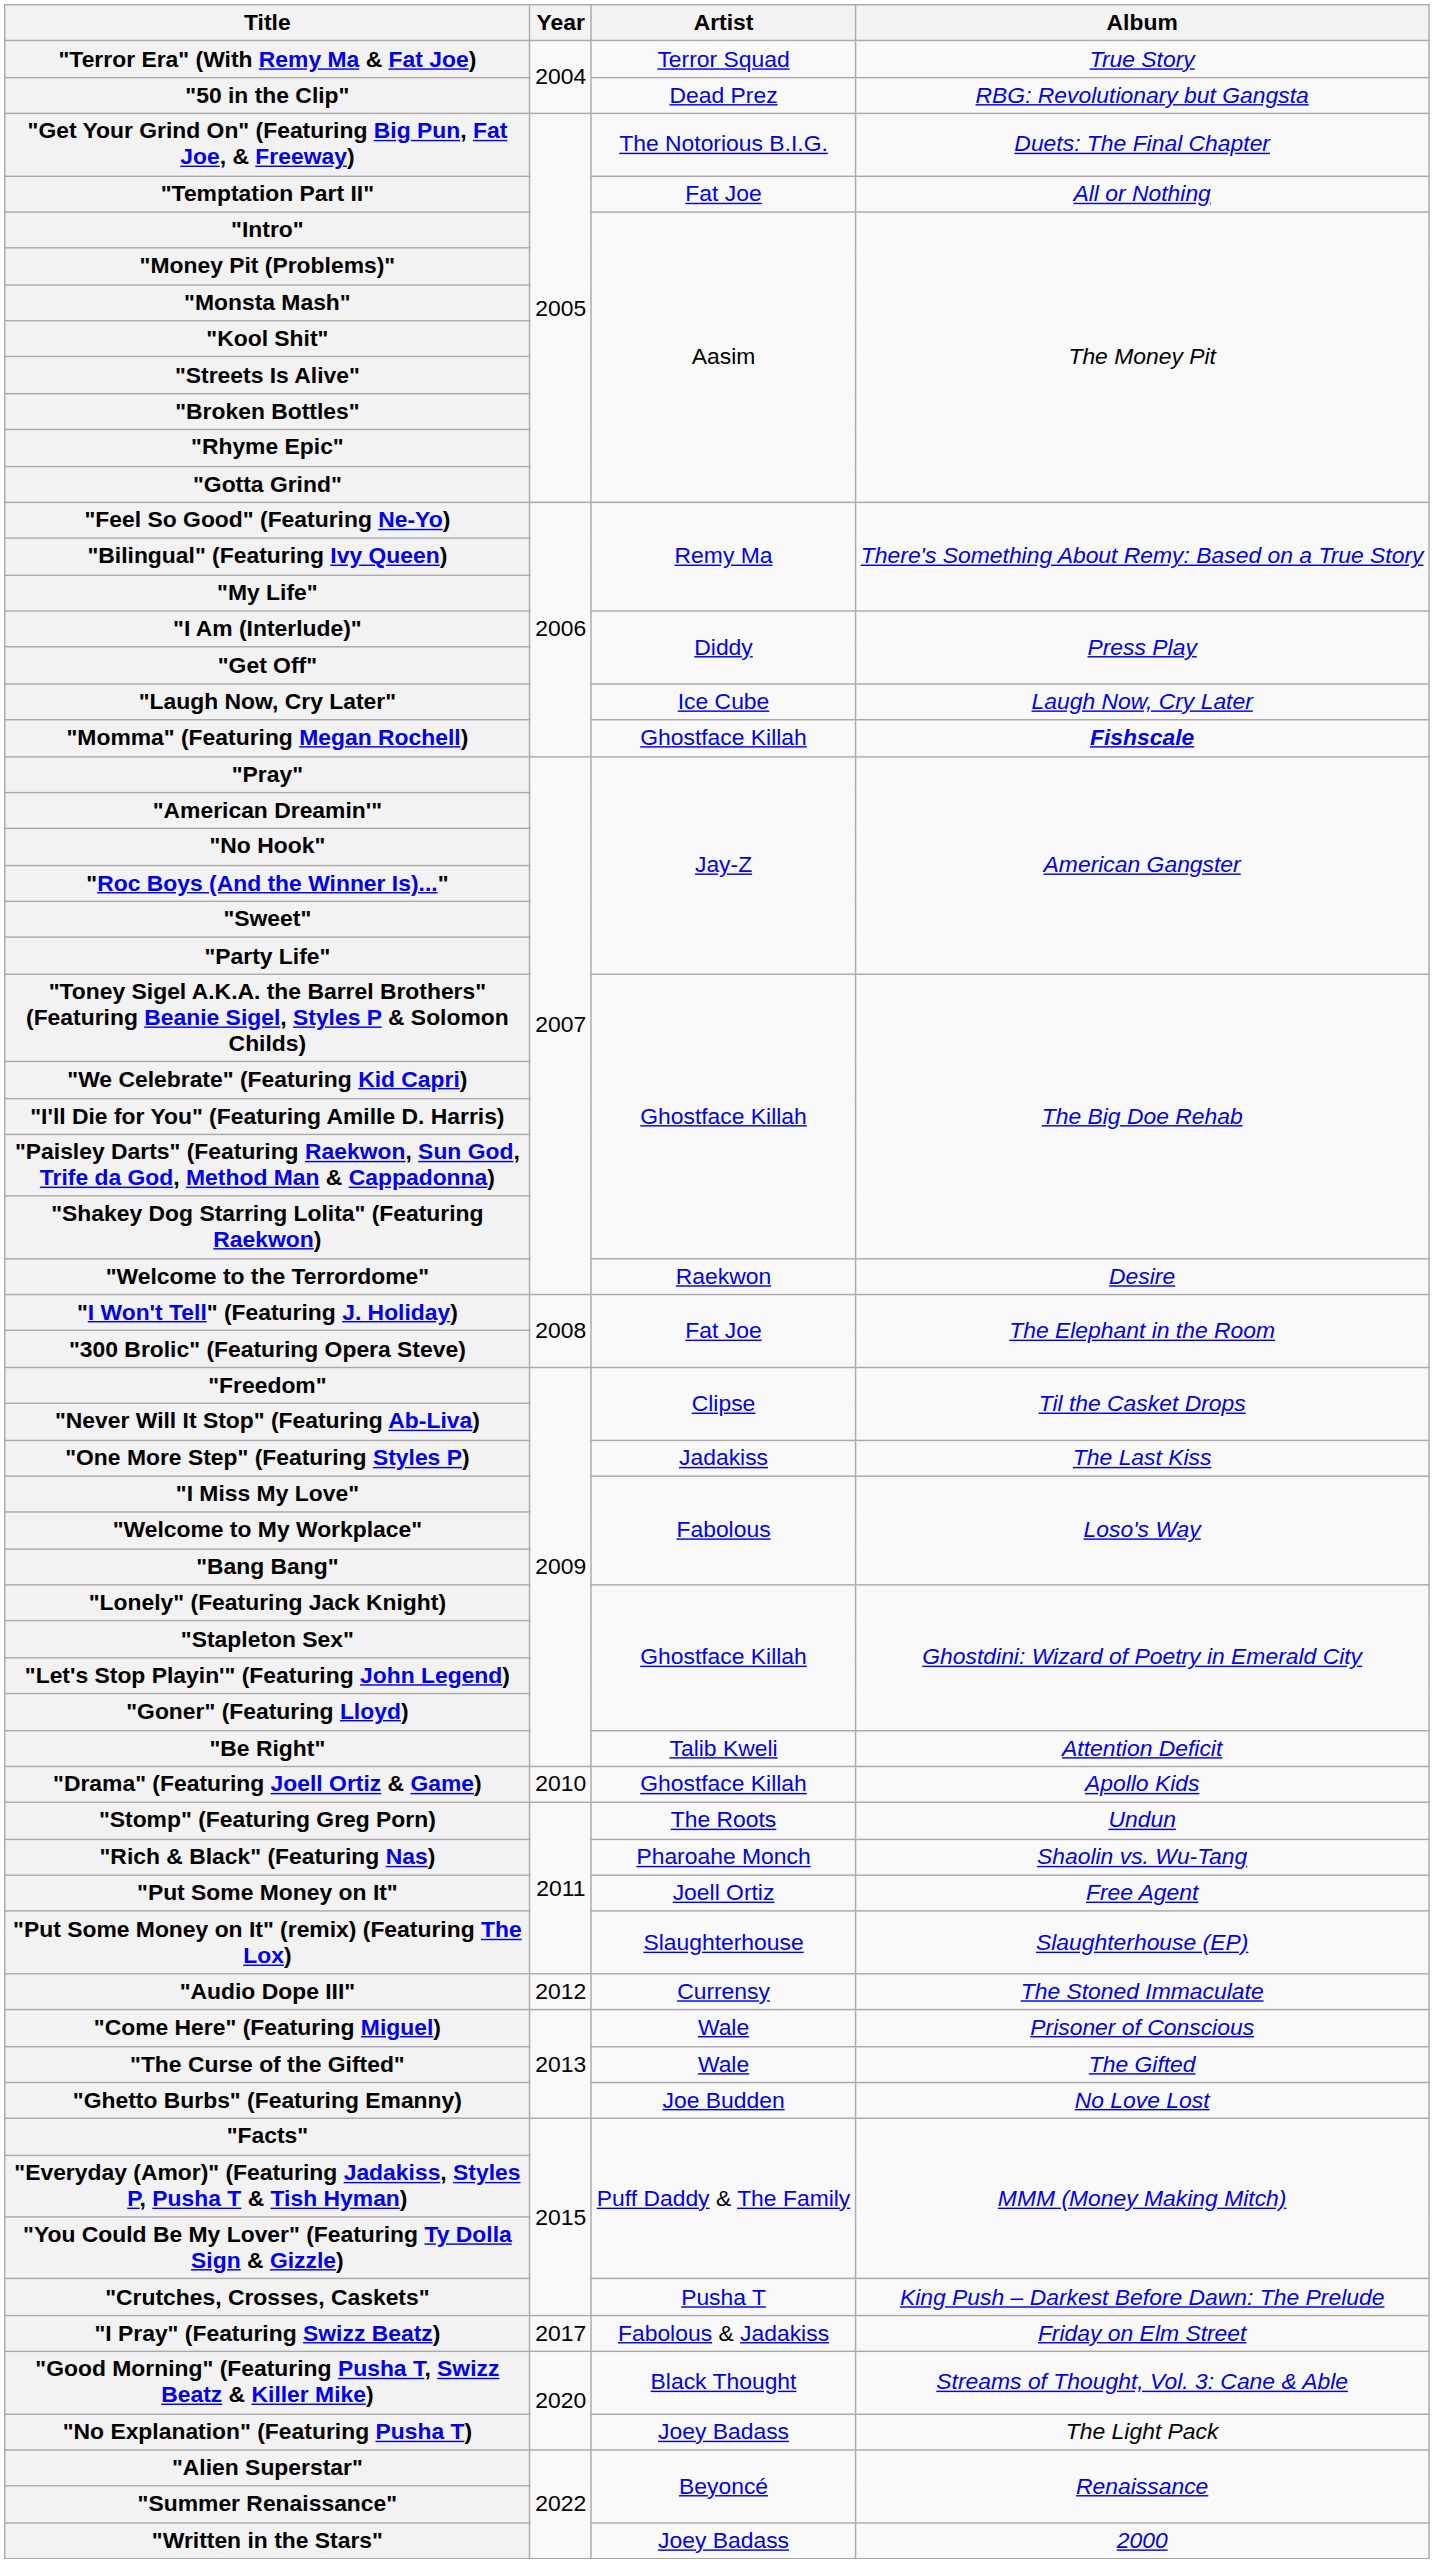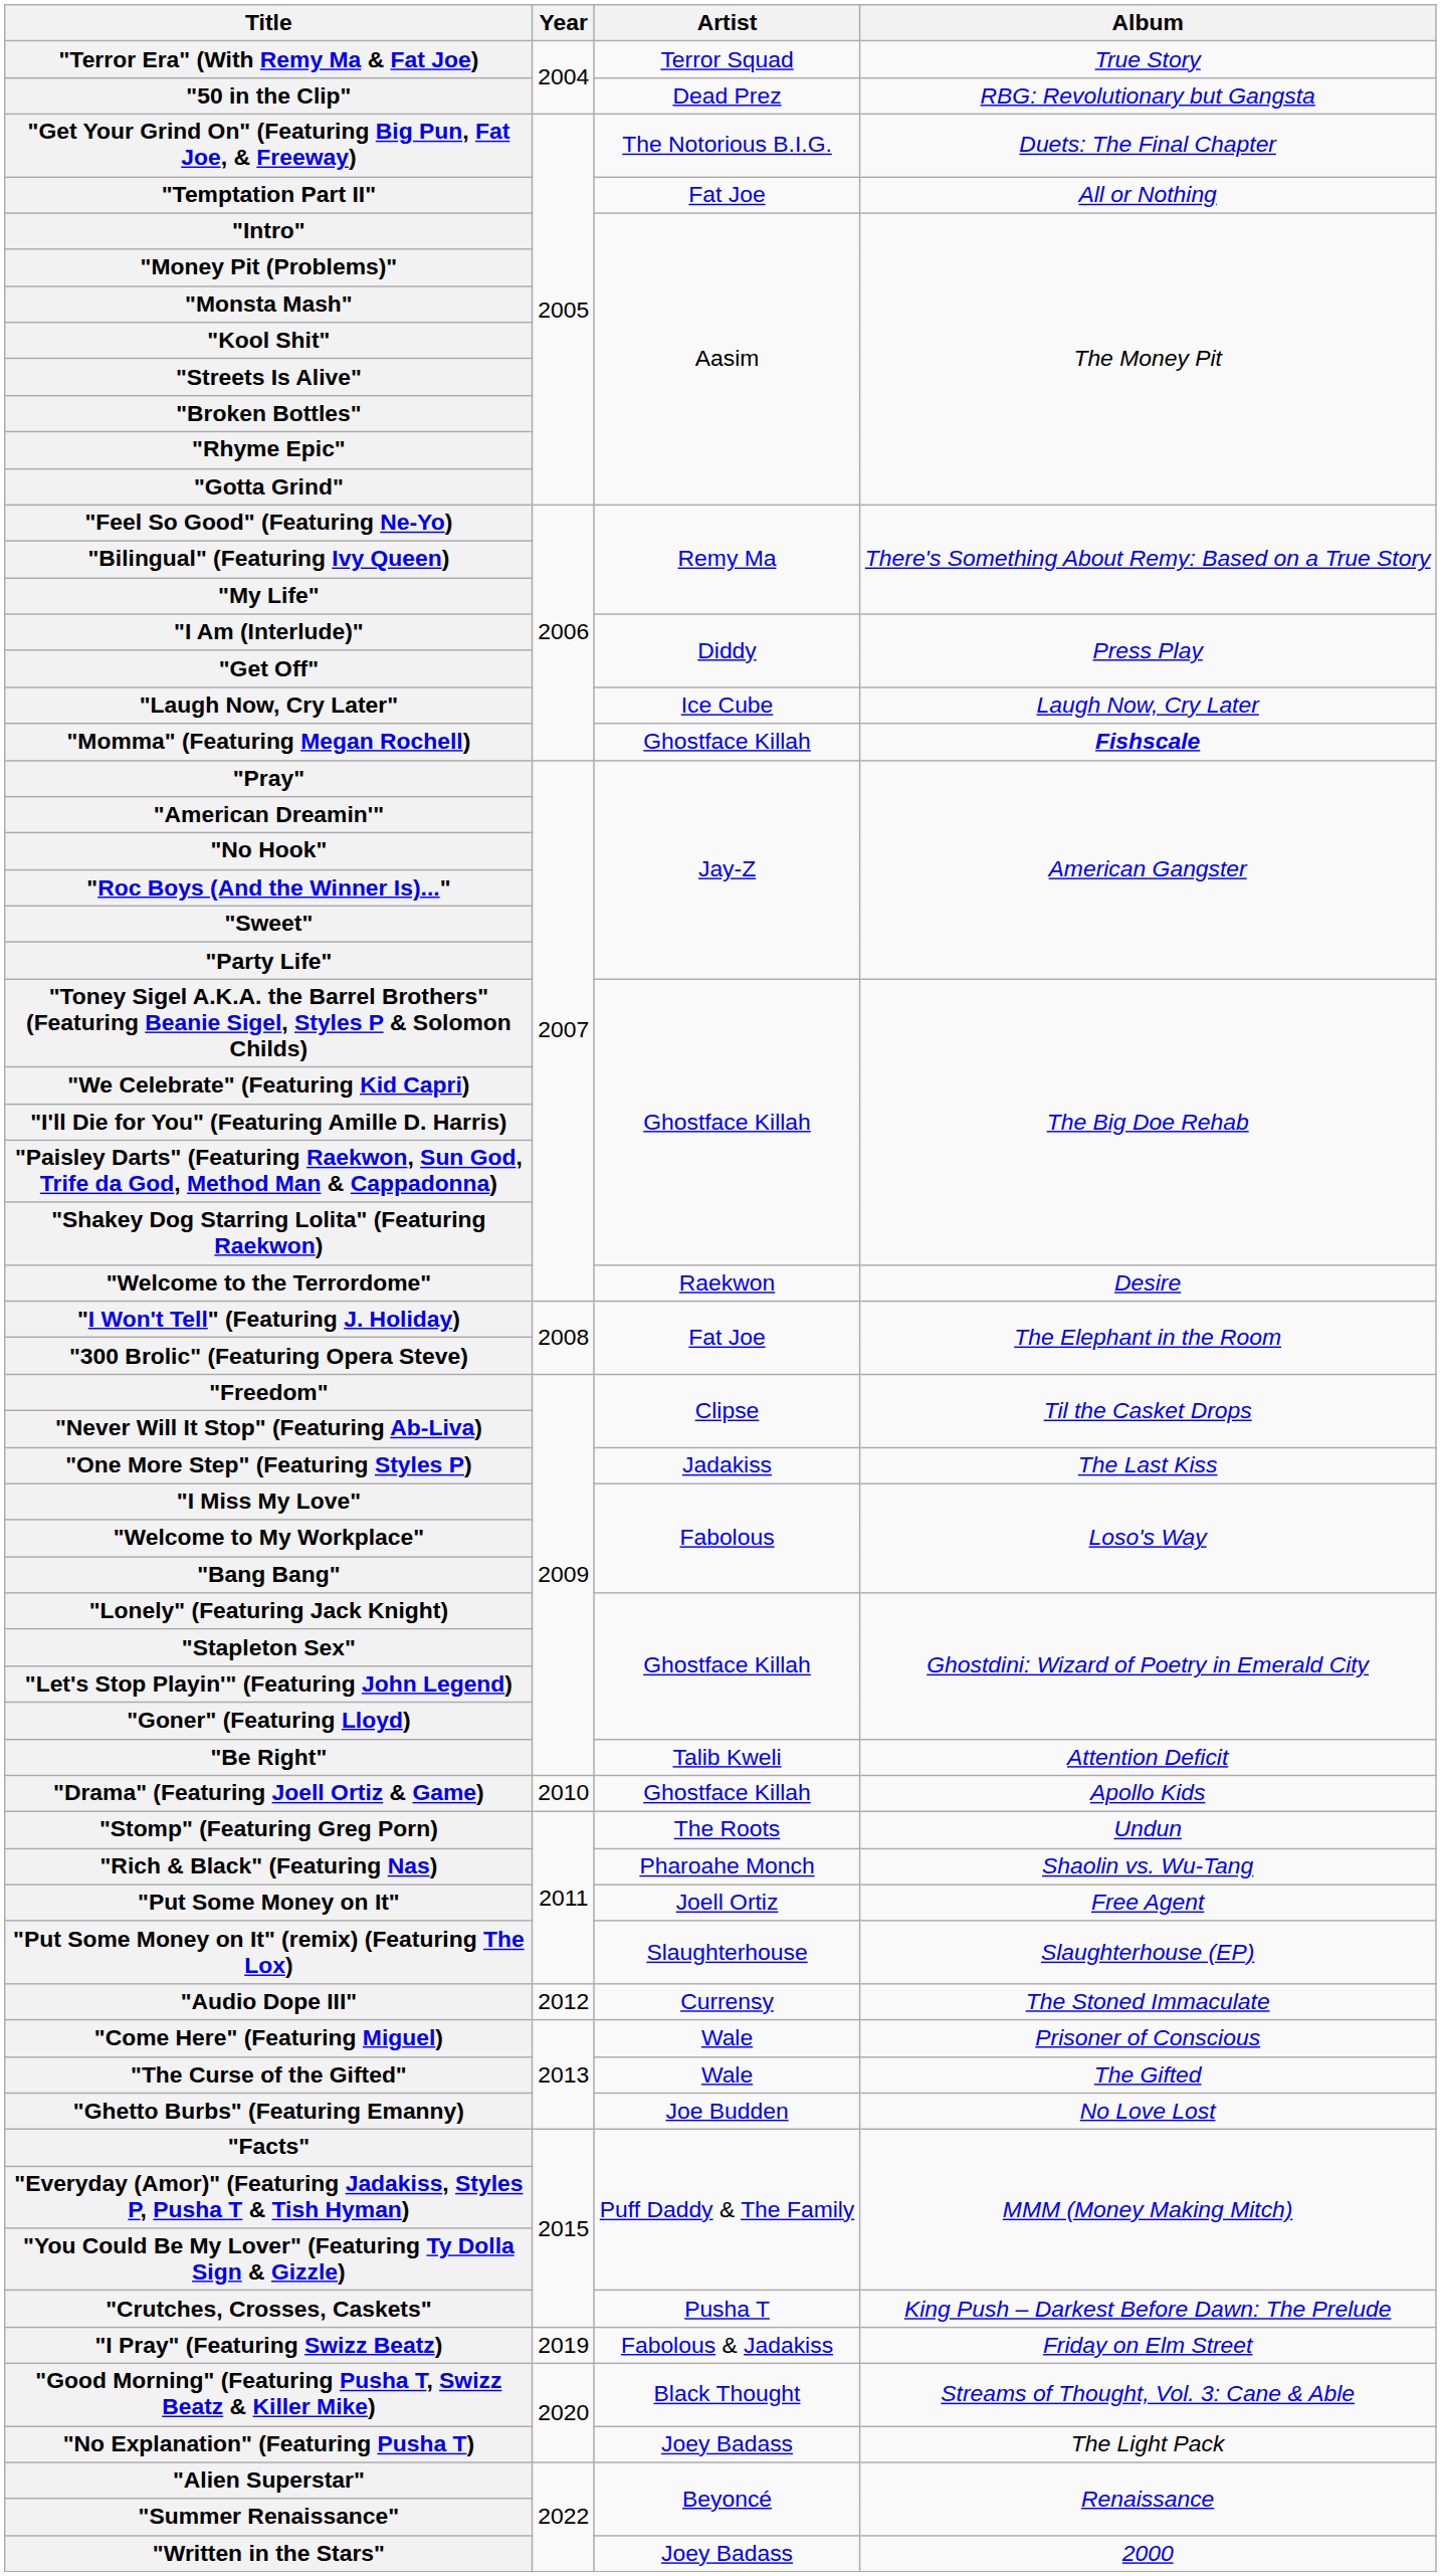"I Pray" (Featuring Swizz Beatz) | Year: 2017 -> 2019
